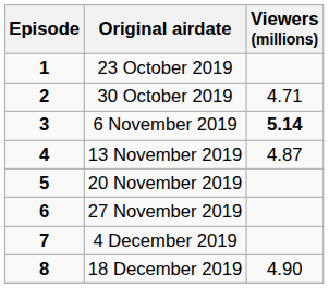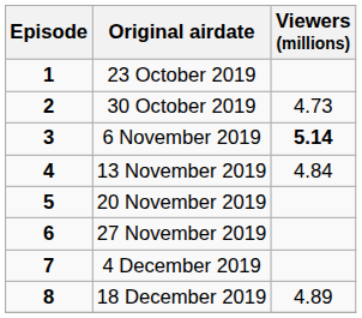30 October 2019 | Viewers (millions): 4.71 -> 4.73
13 November 2019 | Viewers (millions): 4.87 -> 4.84
18 December 2019 | Viewers (millions): 4.90 -> 4.89
